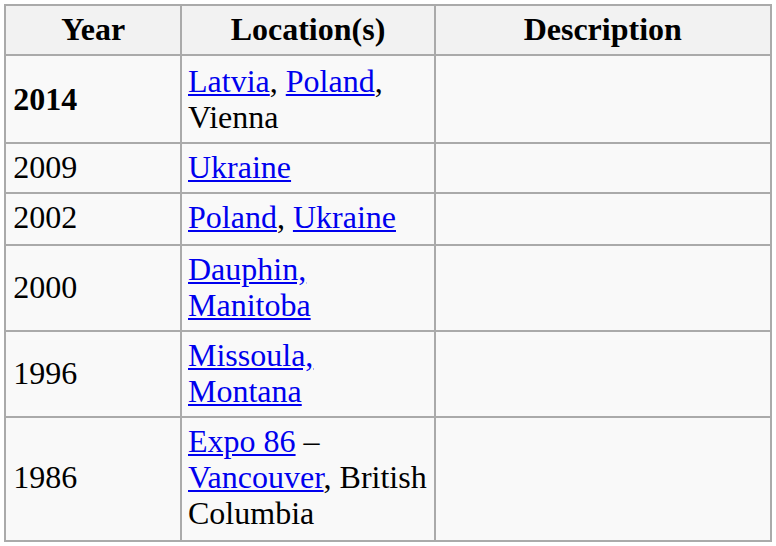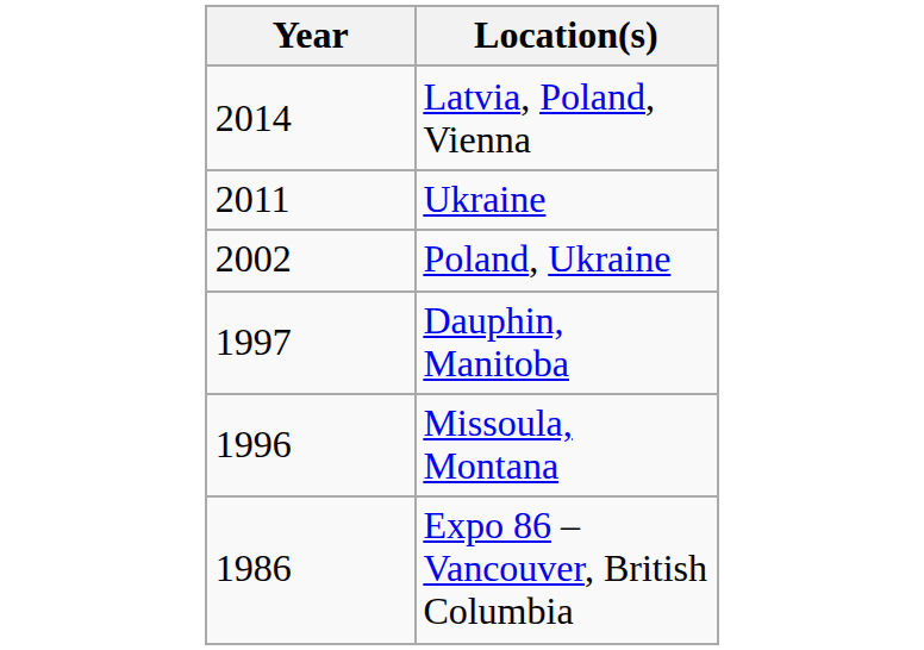- column: Description
Latvia, Poland, Vienna | Year: bold -> normal
Ukraine | Year: 2009 -> 2011
Dauphin, Manitoba | Year: 2000 -> 1997
